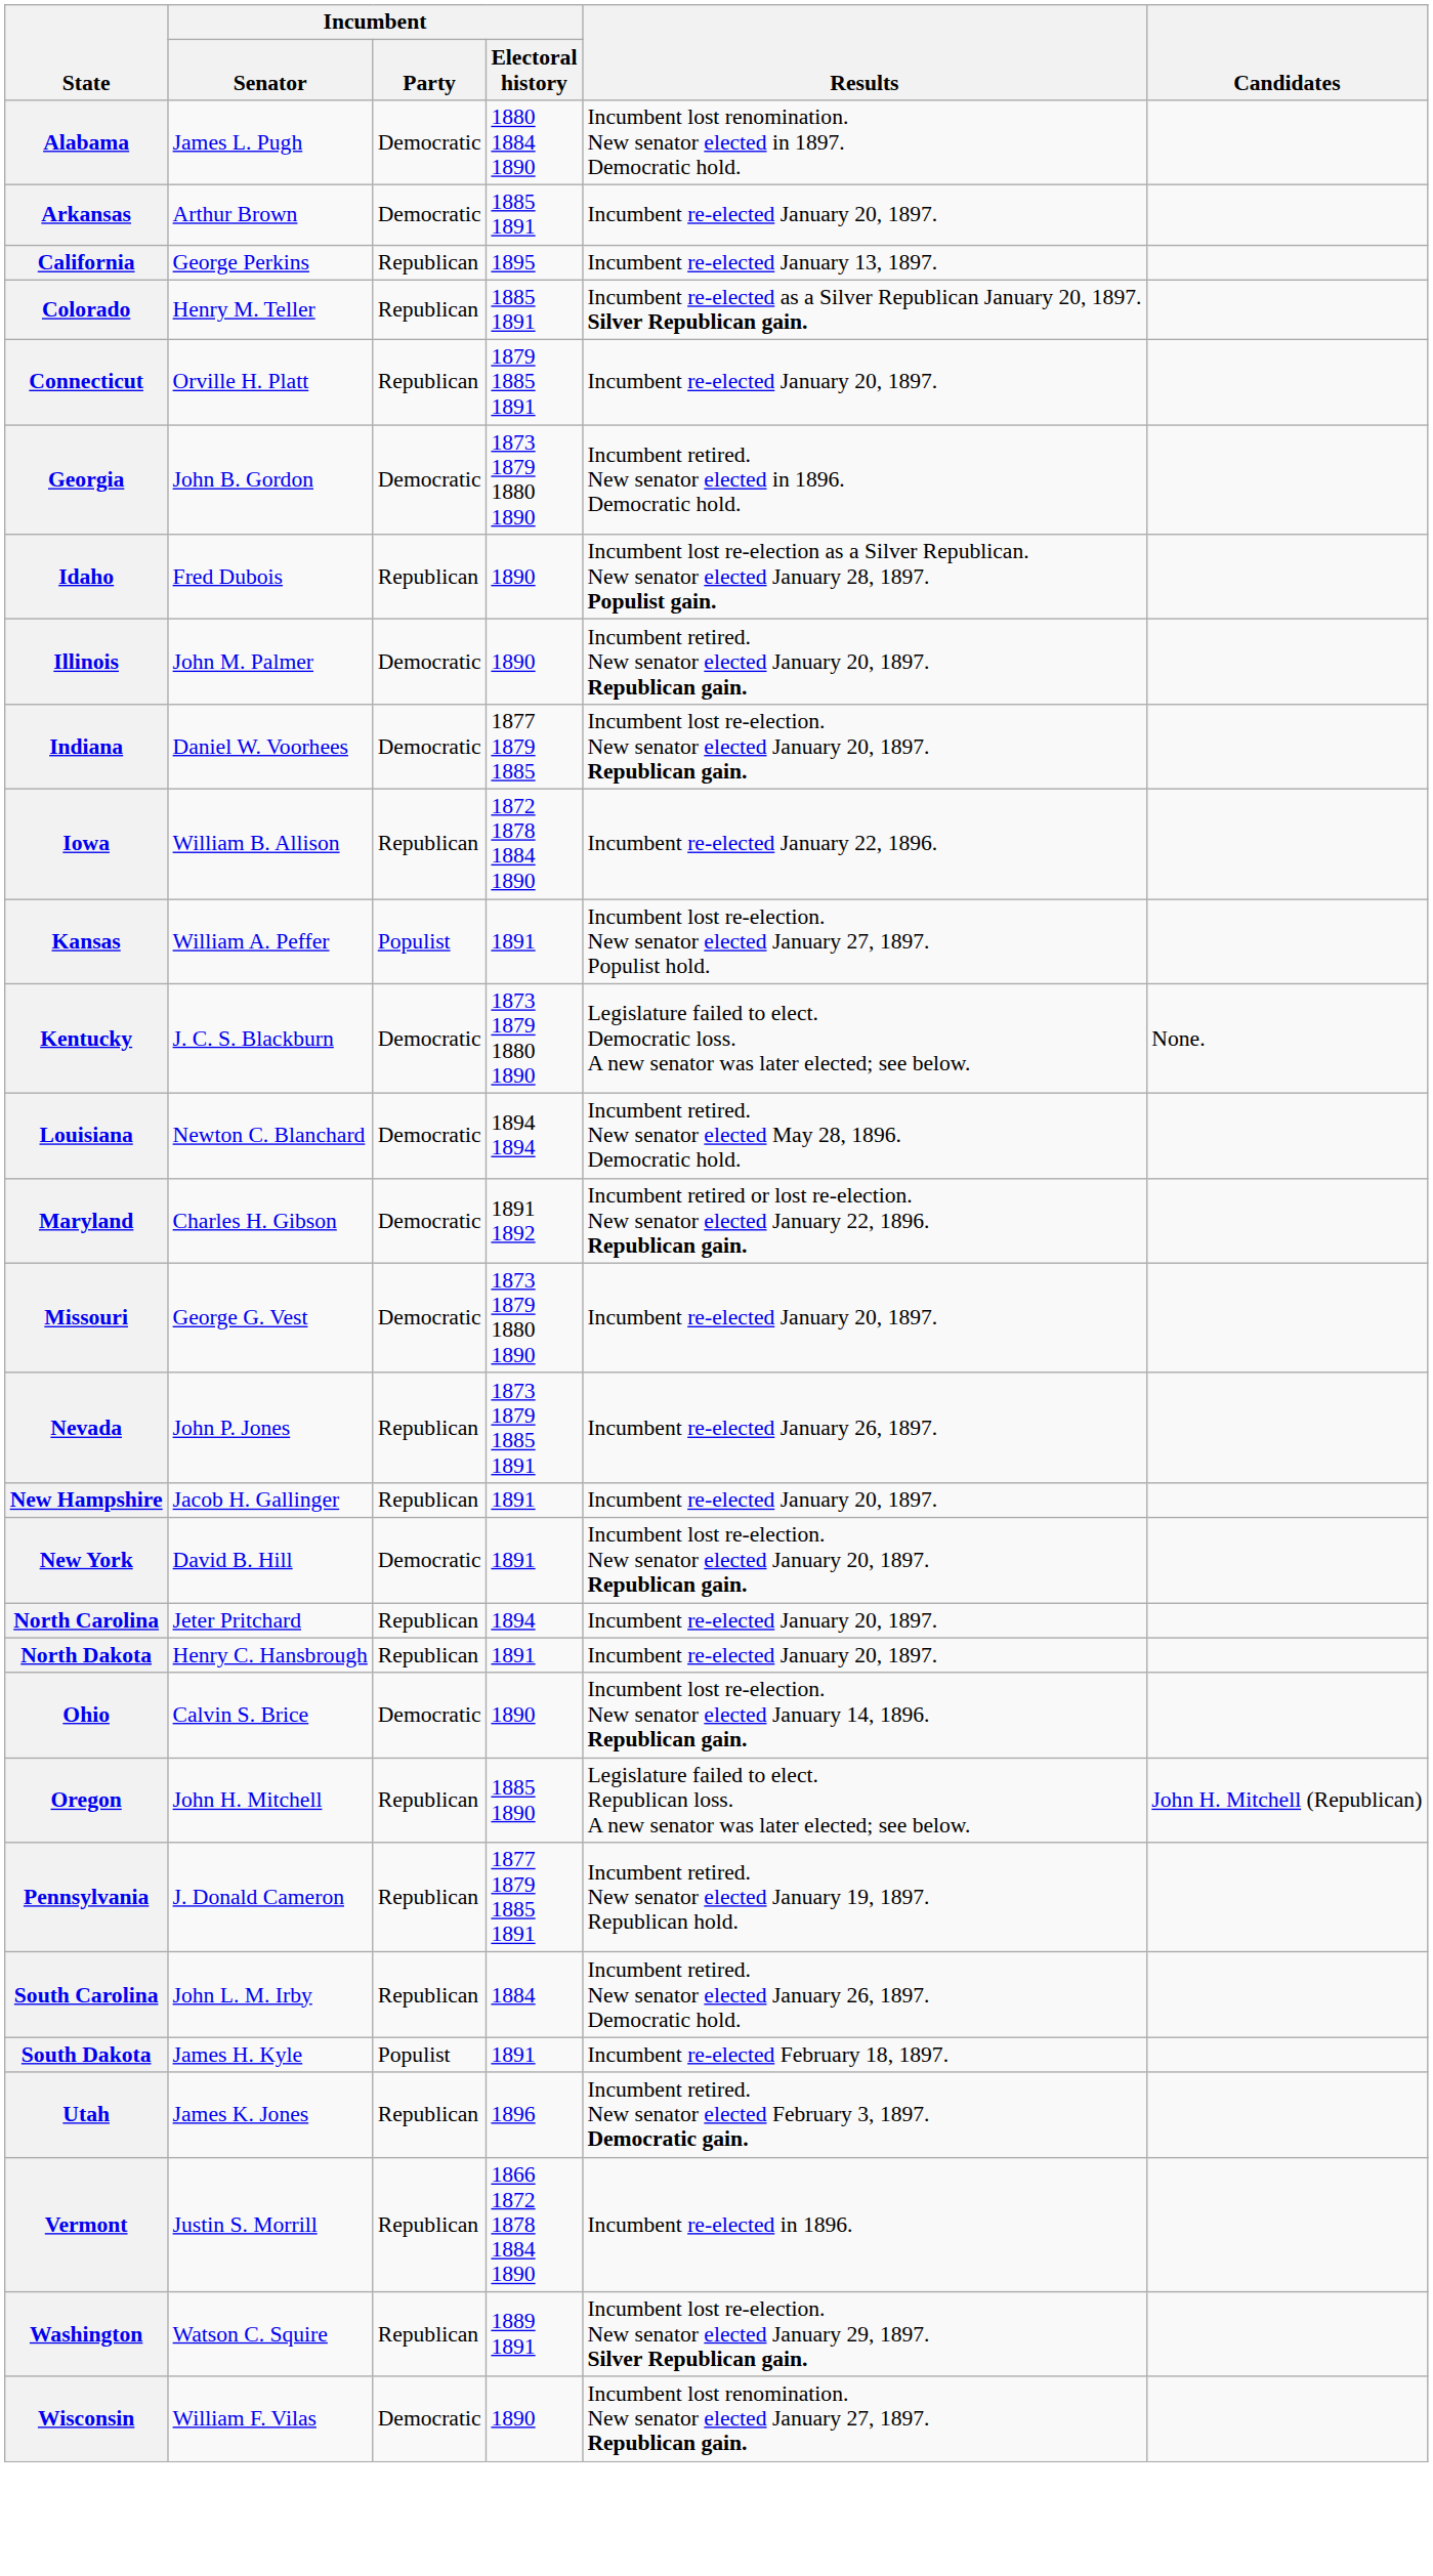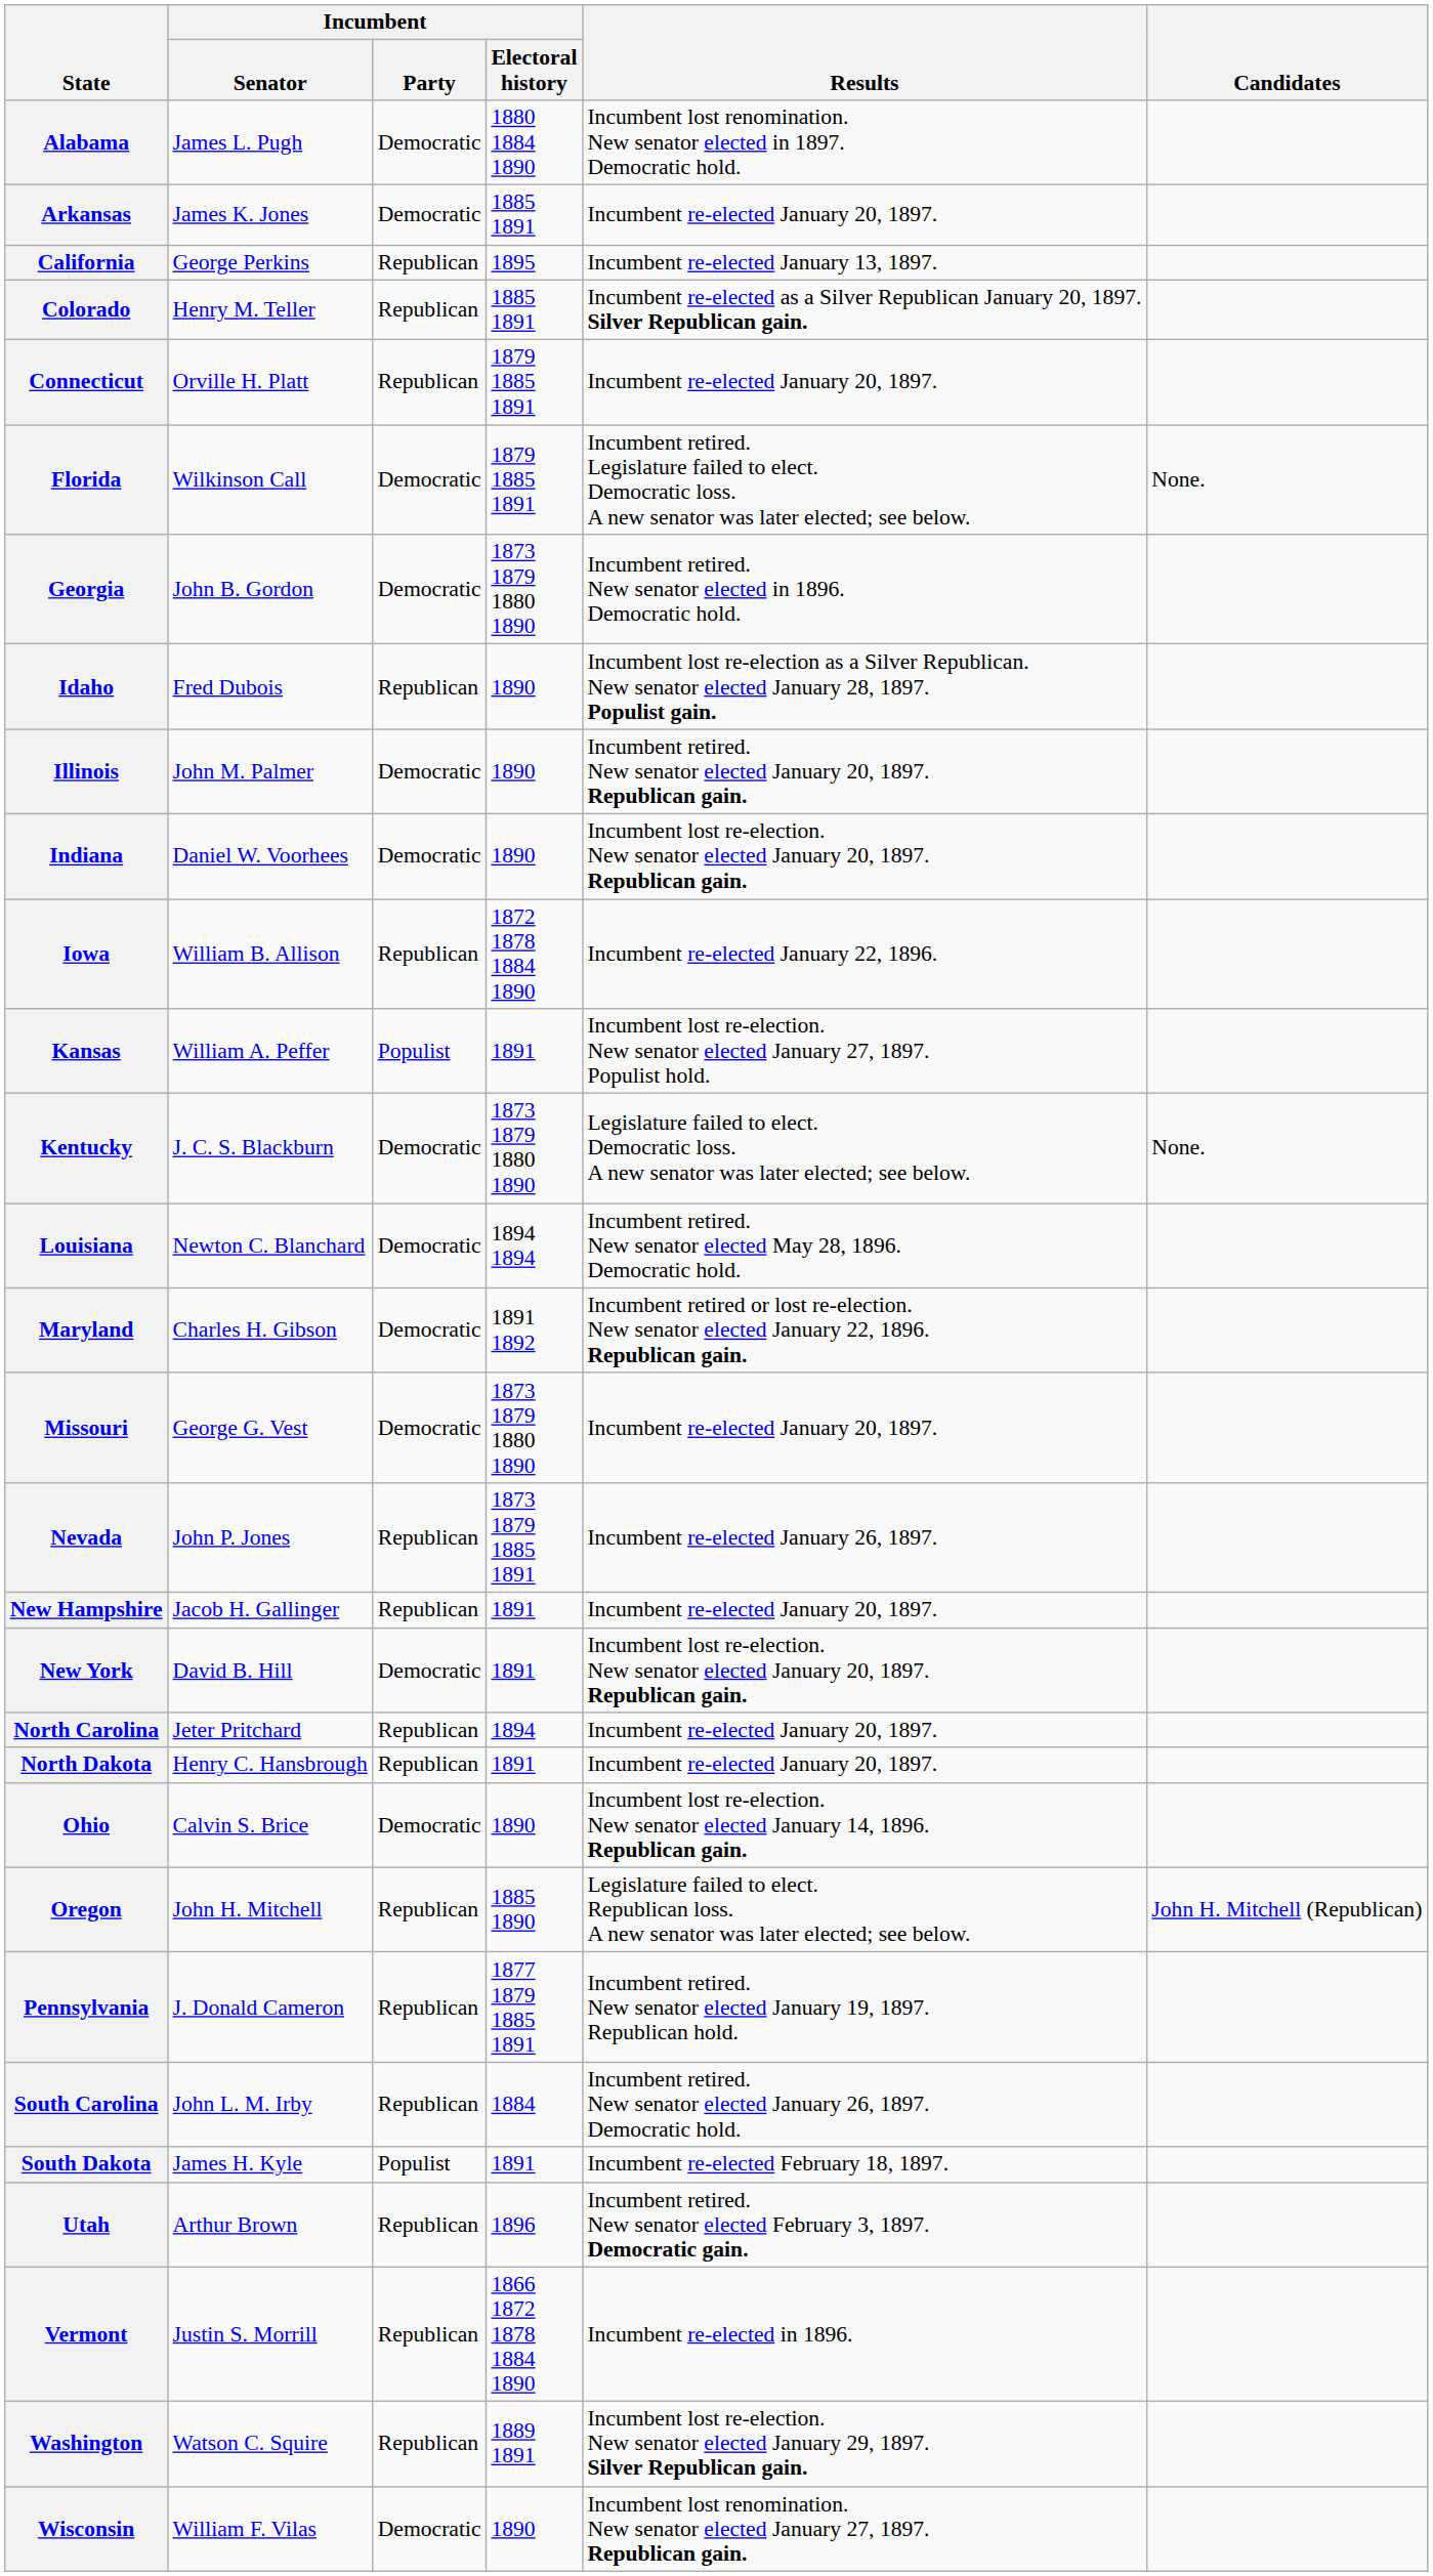Arkansas | Incumbent / Senator: Arthur Brown -> James K. Jones
+ row: Florida | Wilkinson Call | Democratic | 1879 1885 1891 | Incumbent retired. Legislature failed to elect. Democratic loss. A new senator was later elected; see below. | None.
Indiana | Incumbent / Electoral history: 1877 1879 1885 -> 1890
Utah | Incumbent / Senator: James K. Jones -> Arthur Brown
